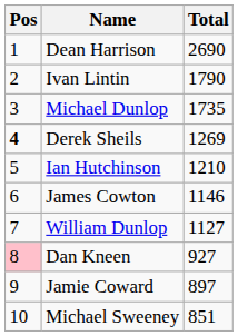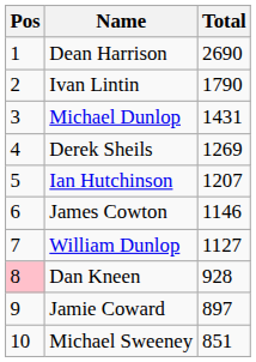Michael Dunlop | Total: 1735 -> 1431
Derek Sheils | Pos: bold -> normal
Ian Hutchinson | Total: 1210 -> 1207
Dan Kneen | Total: 927 -> 928
